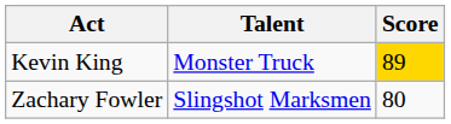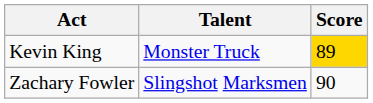Zachary Fowler | Score: 80 -> 90
